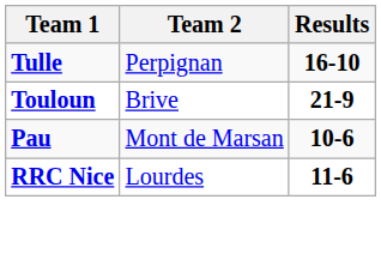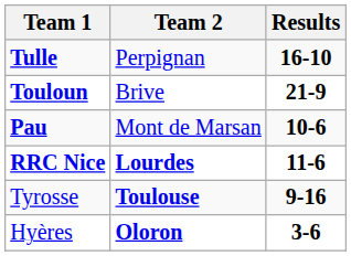RRC Nice | Team 2: normal -> bold
+ row: Tyrosse | Toulouse | 9-16
+ row: Hyères | Oloron | 3-6
